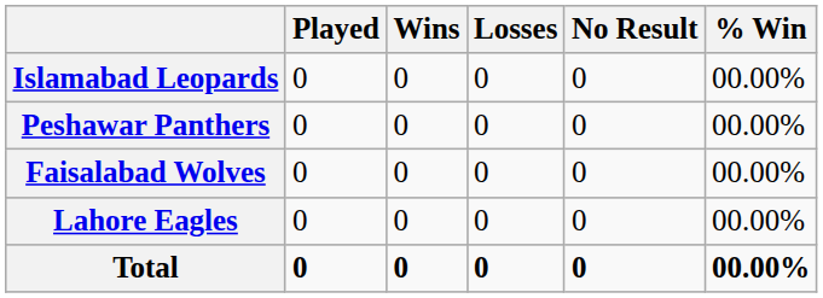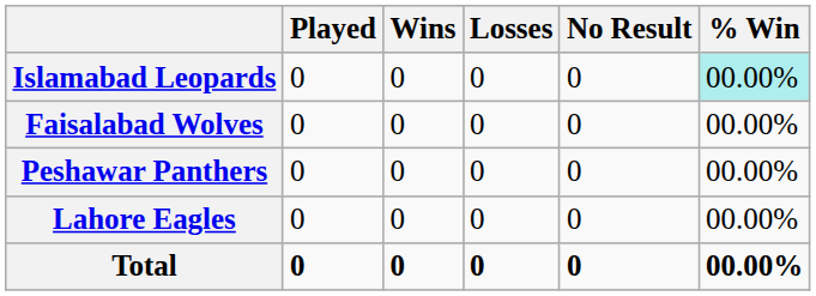Islamabad Leopards | % Win: no background -> paleturquoise background
rows swapped: Faisalabad Wolves <-> Peshawar Panthers
